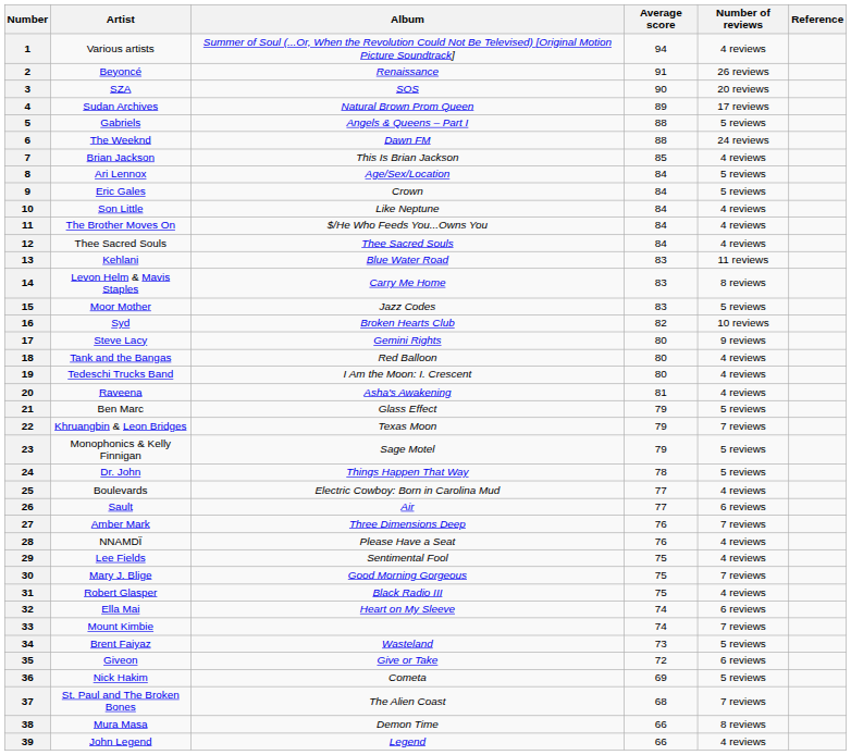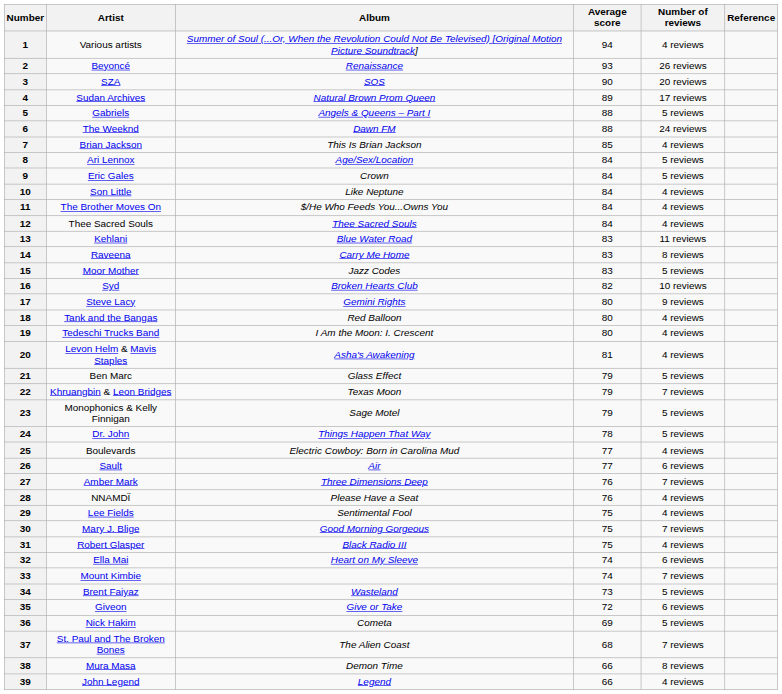2 | Average score: 91 -> 93
14 | Artist: Levon Helm & Mavis Staples -> Raveena
20 | Artist: Raveena -> Levon Helm & Mavis Staples
